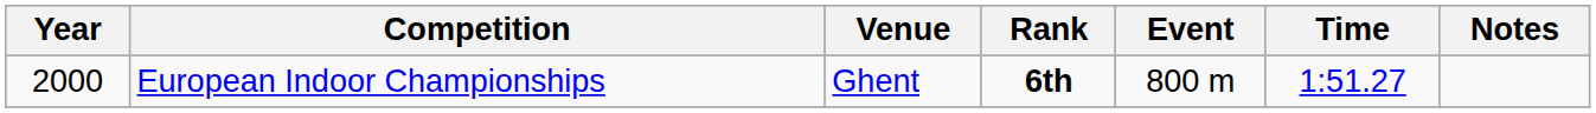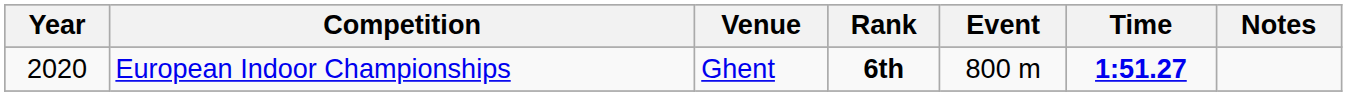European Indoor Championships | Year: 2000 -> 2020
European Indoor Championships | Time: normal -> bold
